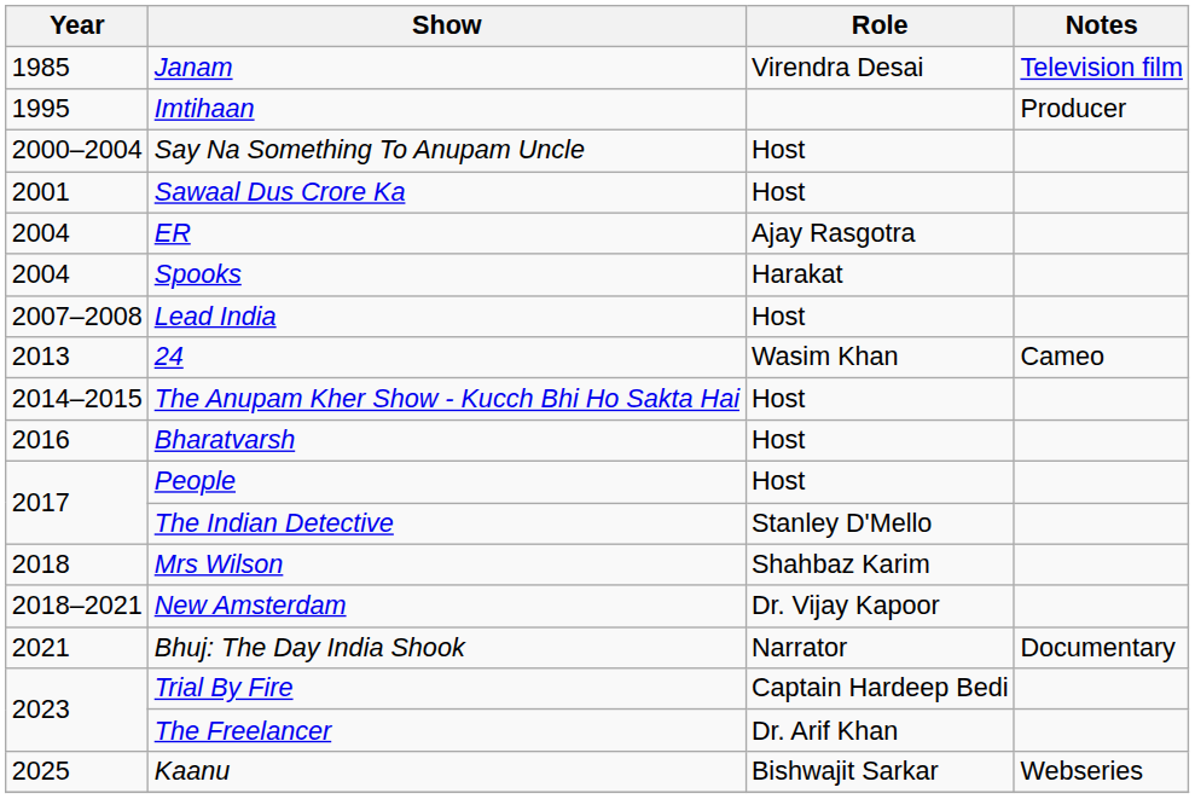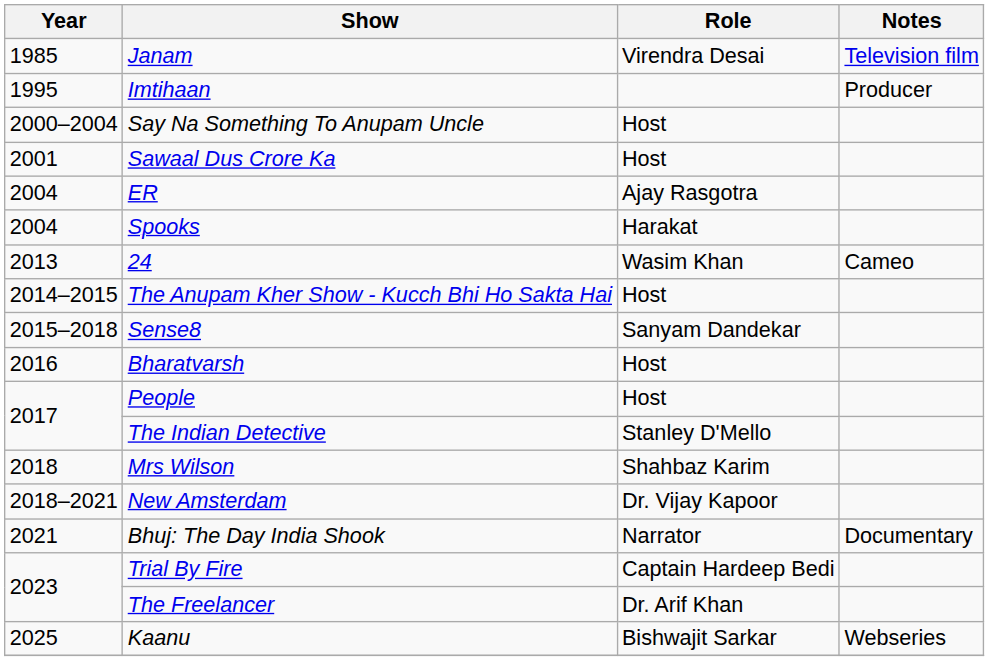- row: 2007–2008 | Lead India | Host
+ row: 2015–2018 | Sense8 | Sanyam Dandekar
